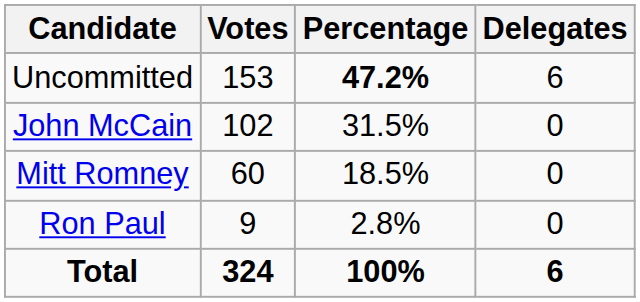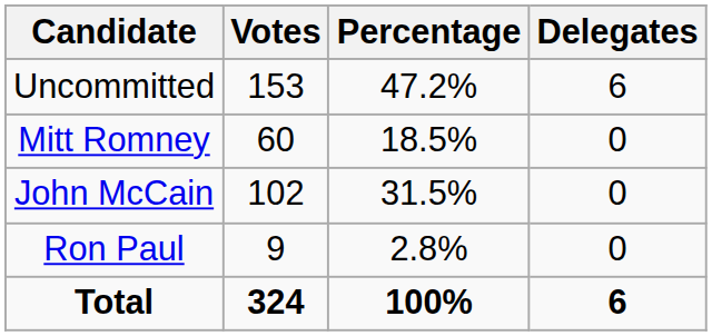Uncommitted | Percentage: bold -> normal
rows swapped: John McCain <-> Mitt Romney
